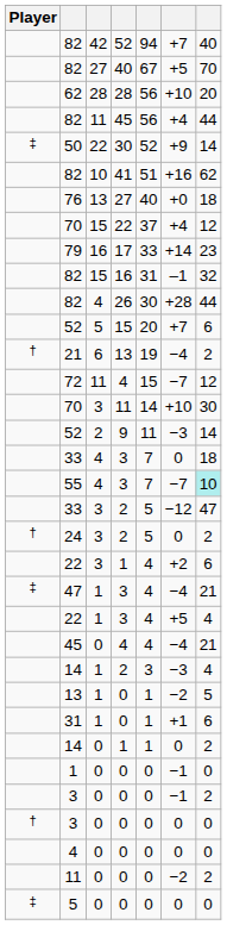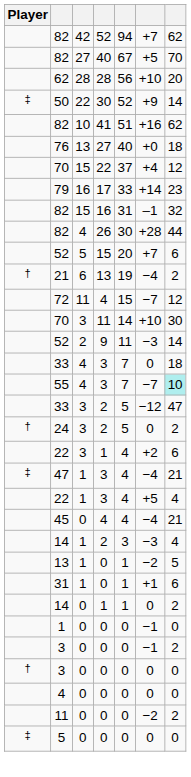82 / 52 | column 7: 40 -> 62
- row: 82 | 11 | 45 | 56 | +4 | 44
